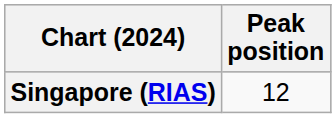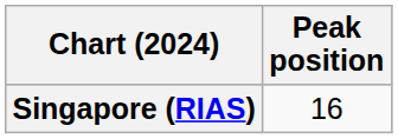Singapore (RIAS) | Peak position: 12 -> 16
